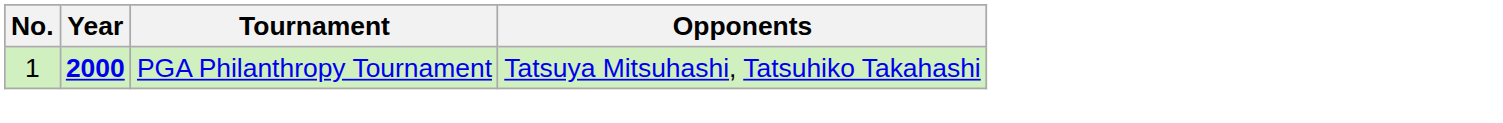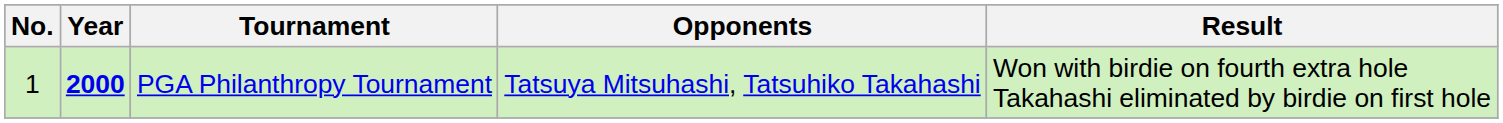+ column: Result | Won with birdie on fourth extra hole Takahashi eliminated by birdie on first hole
